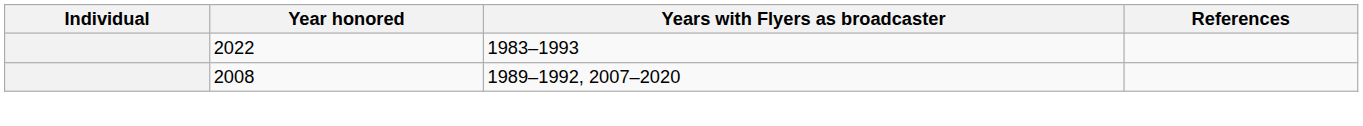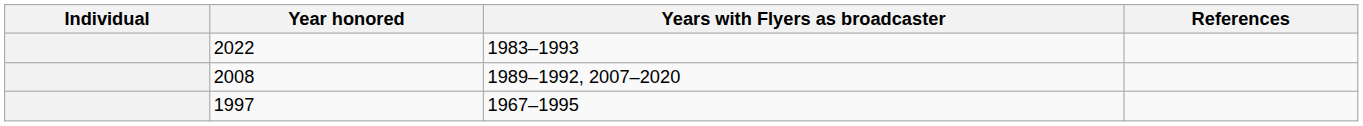+ row: 1997 | 1967–1995
